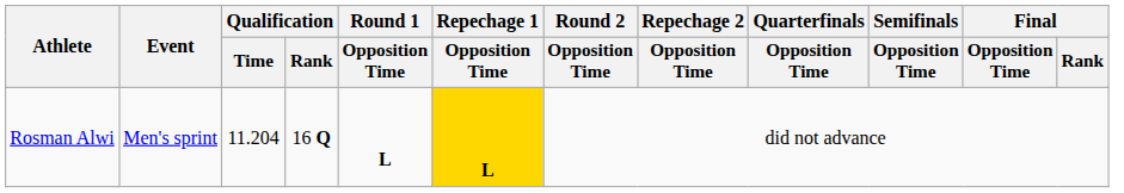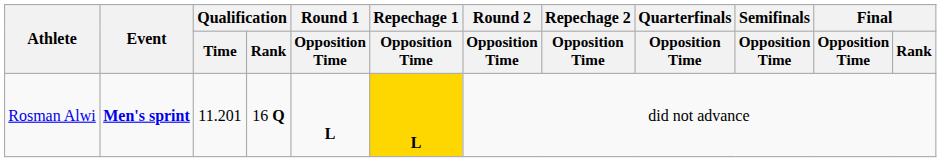Rosman Alwi | Event: normal -> bold
Rosman Alwi | Qualification / Time: 11.204 -> 11.201
